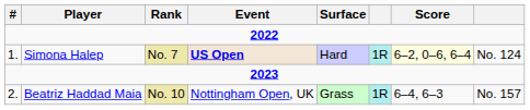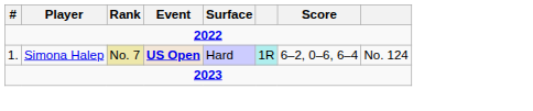Simona Halep | Score: lightyellow background -> no background
- row: 2. | Beatriz Haddad Maia | No. 10 | Nottingham Open, UK | Grass | 1R | 6–4, 6–3 | No. 157
